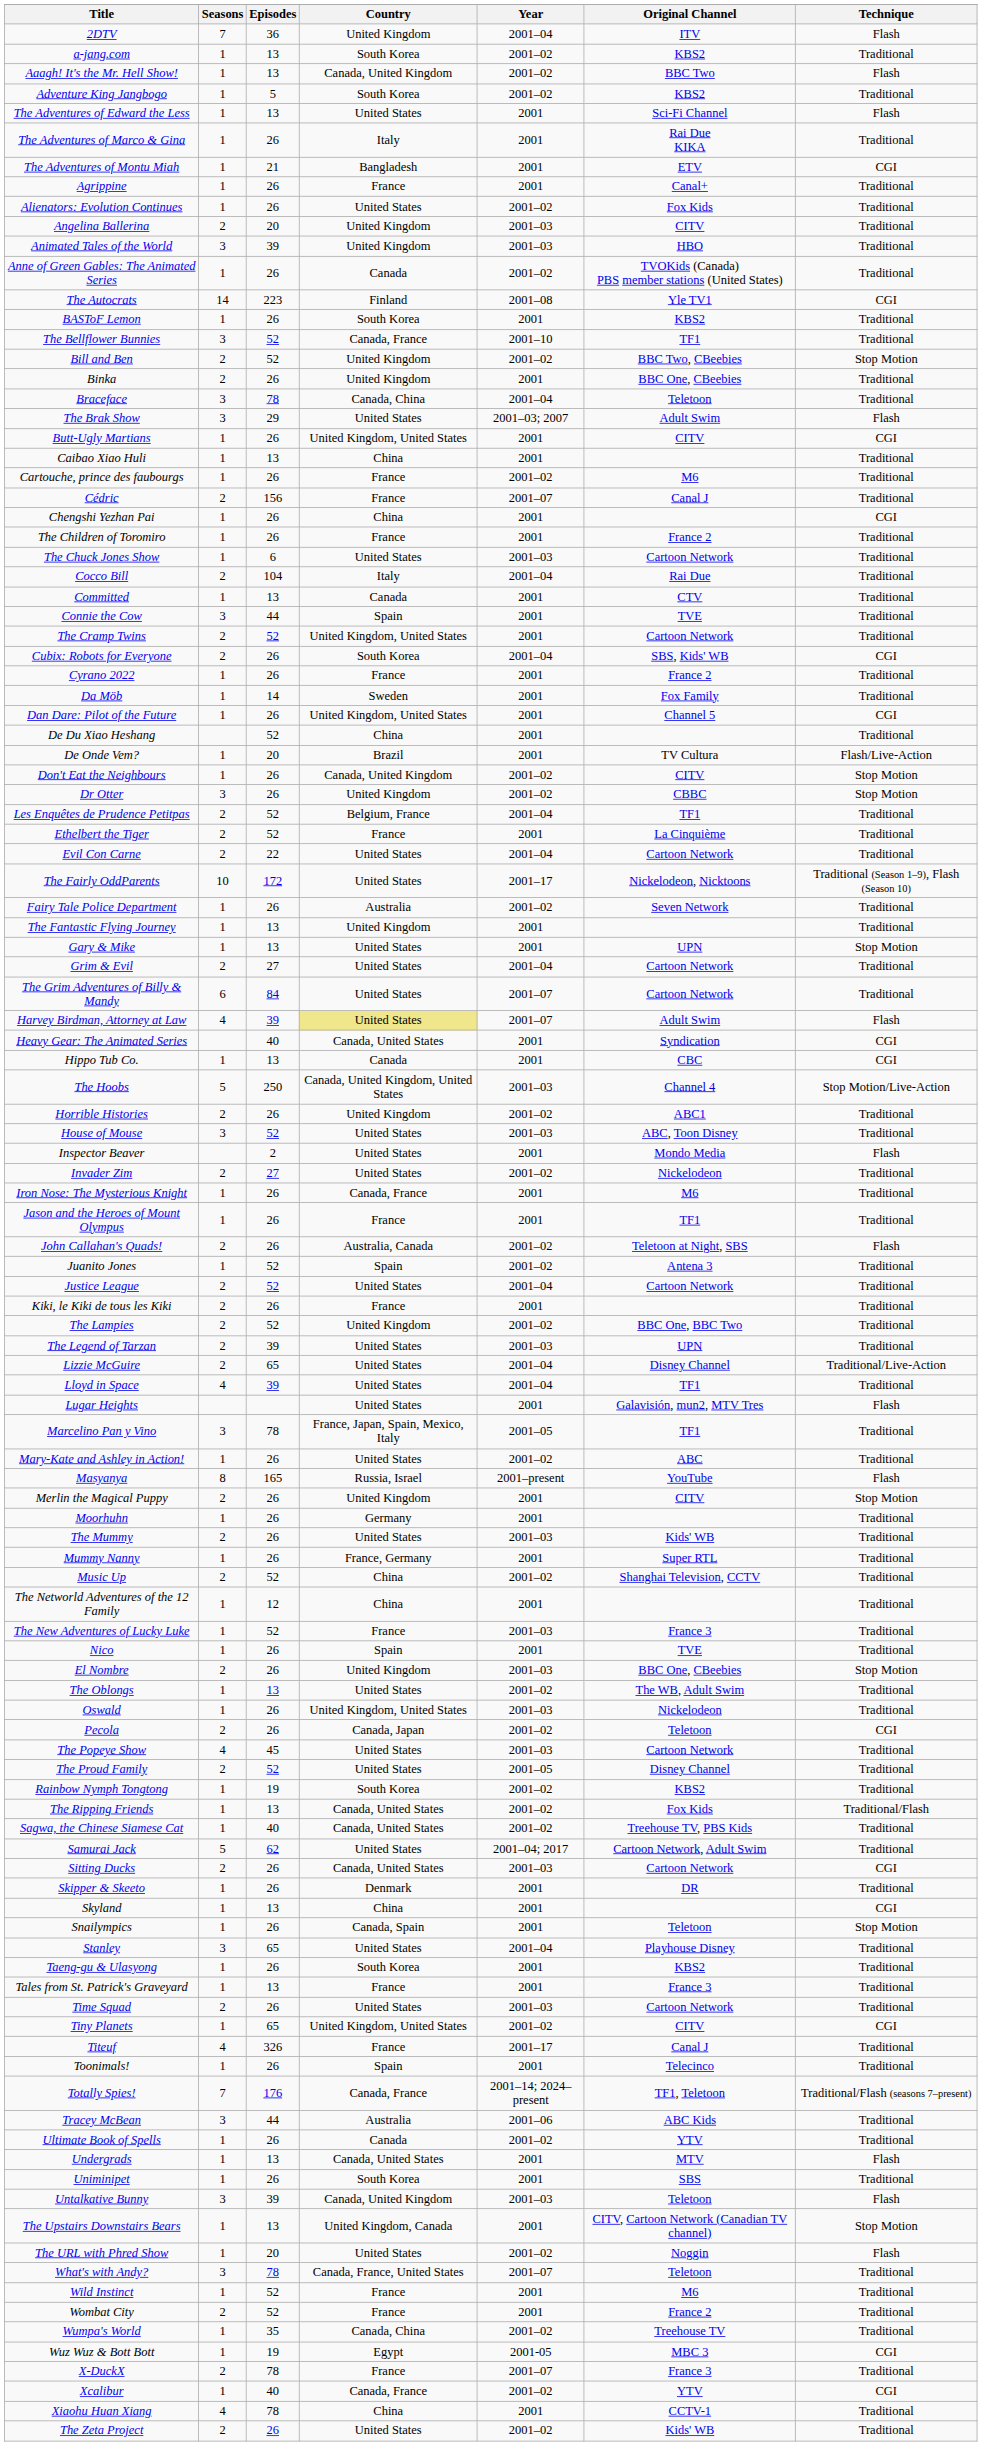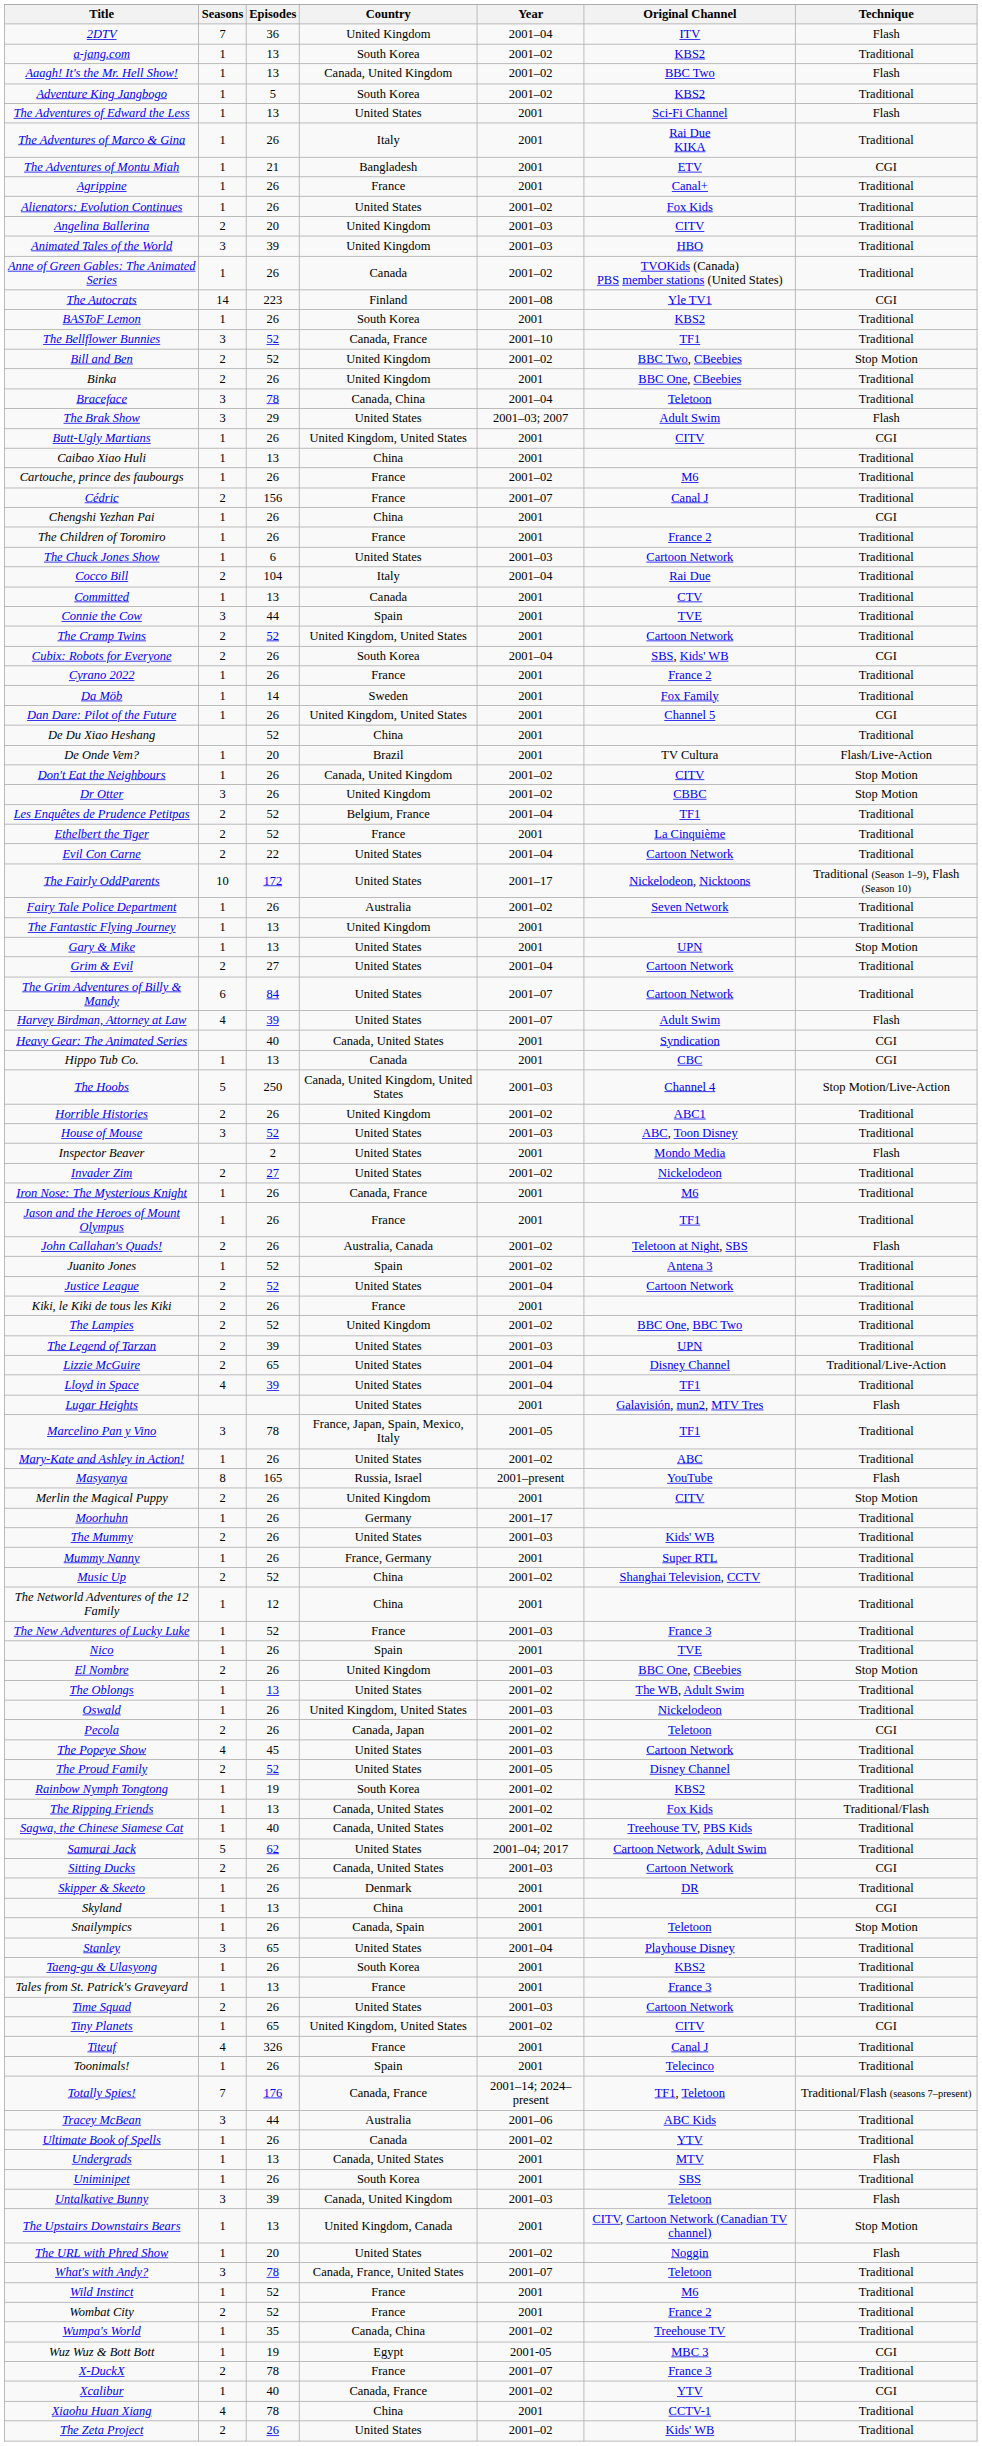Harvey Birdman, Attorney at Law | Country: khaki background -> no background
Moorhuhn | Year: 2001 -> 2001–17
Titeuf | Year: 2001–17 -> 2001
